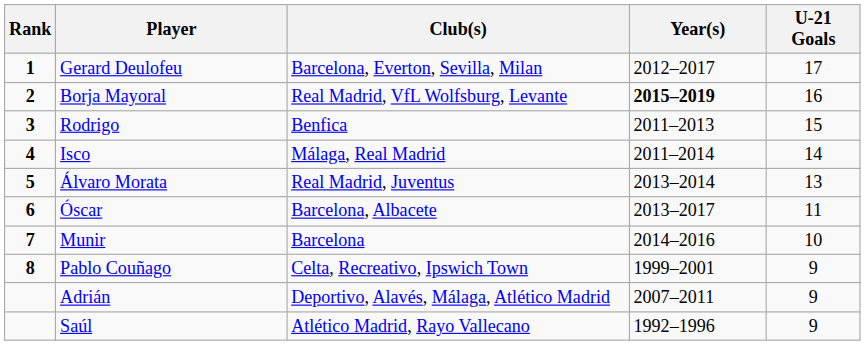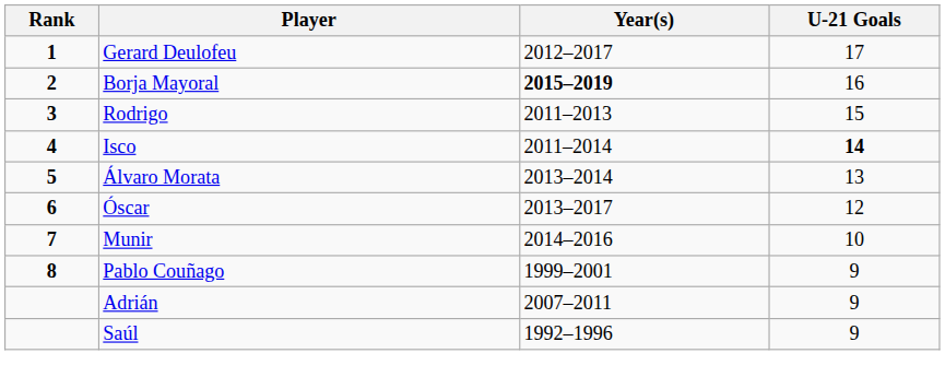- column: Club(s) | Barcelona, Everton, Sevilla, Milan | Real Madrid, VfL Wolfsburg, Levante | Benfica | Málaga, Real Madrid | Real Madrid, Juventus | Barcelona, Albacete | Barcelona | Celta, Recreativo, Ipswich Town | Deportivo, Alavés, Málaga, Atlético Madrid | Atlético Madrid, Rayo Vallecano
Isco | U-21 Goals: normal -> bold
Óscar | U-21 Goals: 11 -> 12
